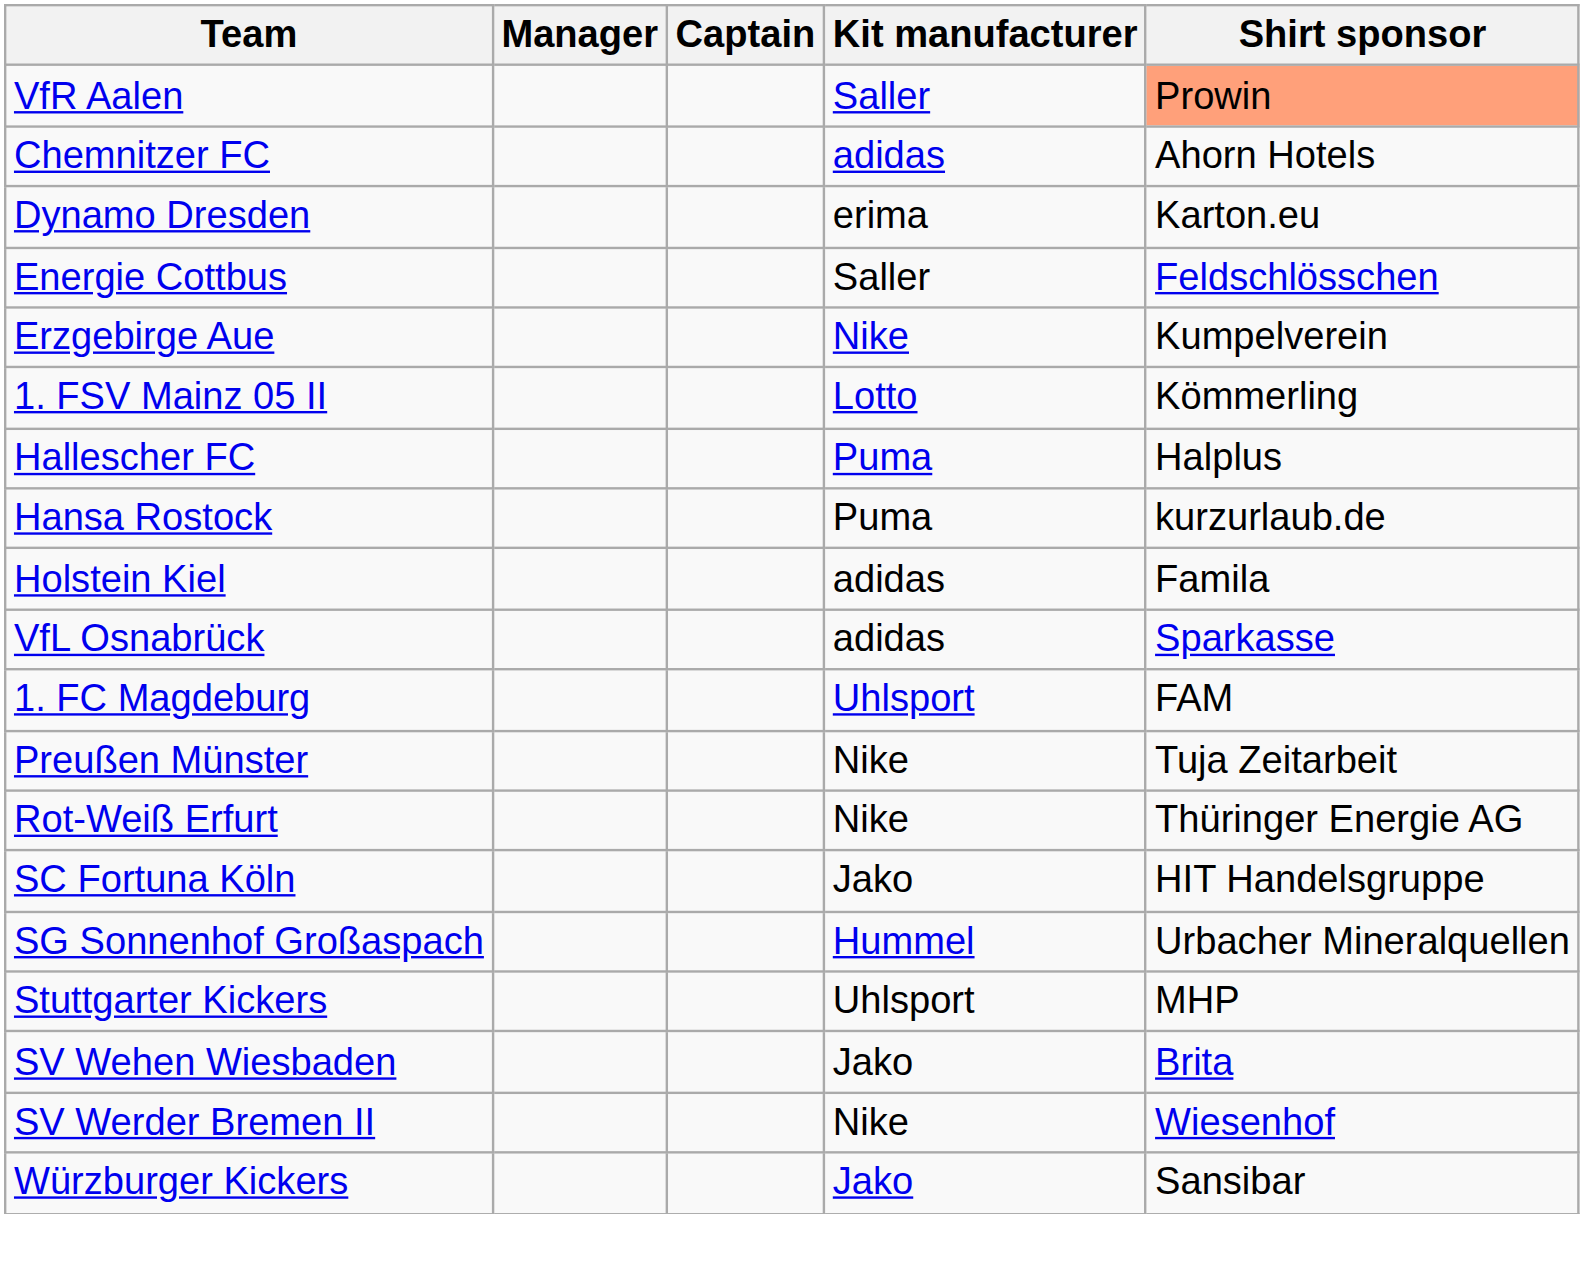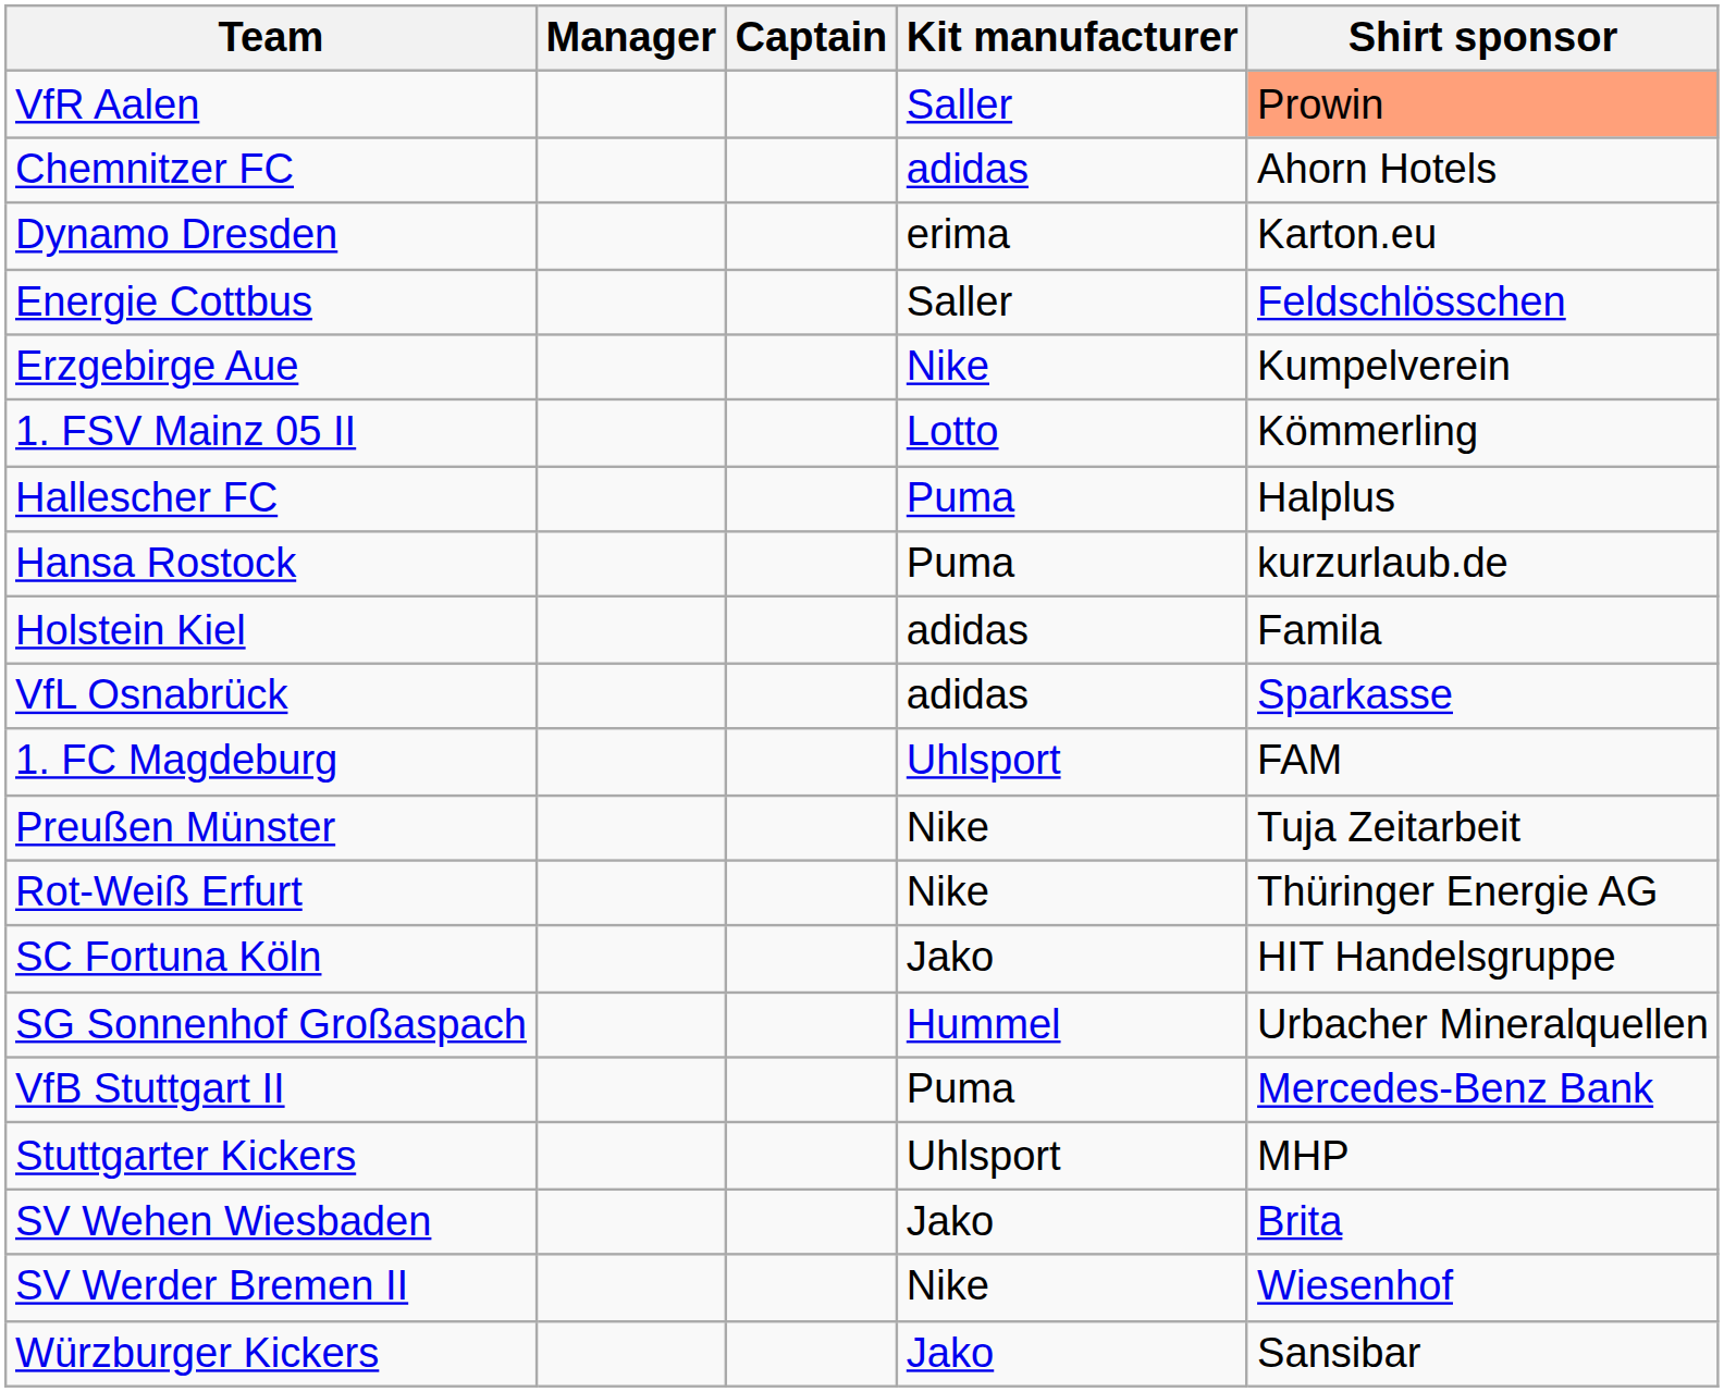+ row: VfB Stuttgart II | Puma | Mercedes-Benz Bank
